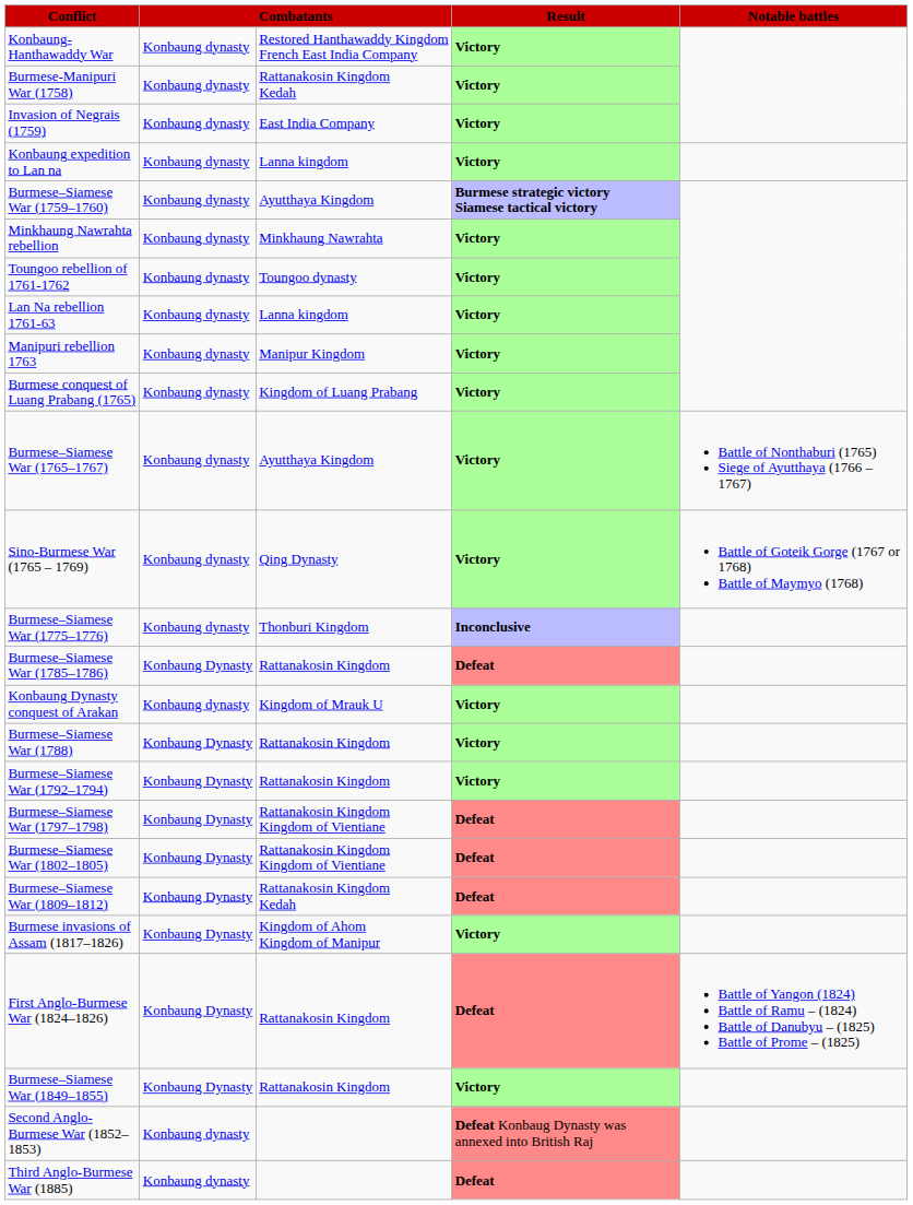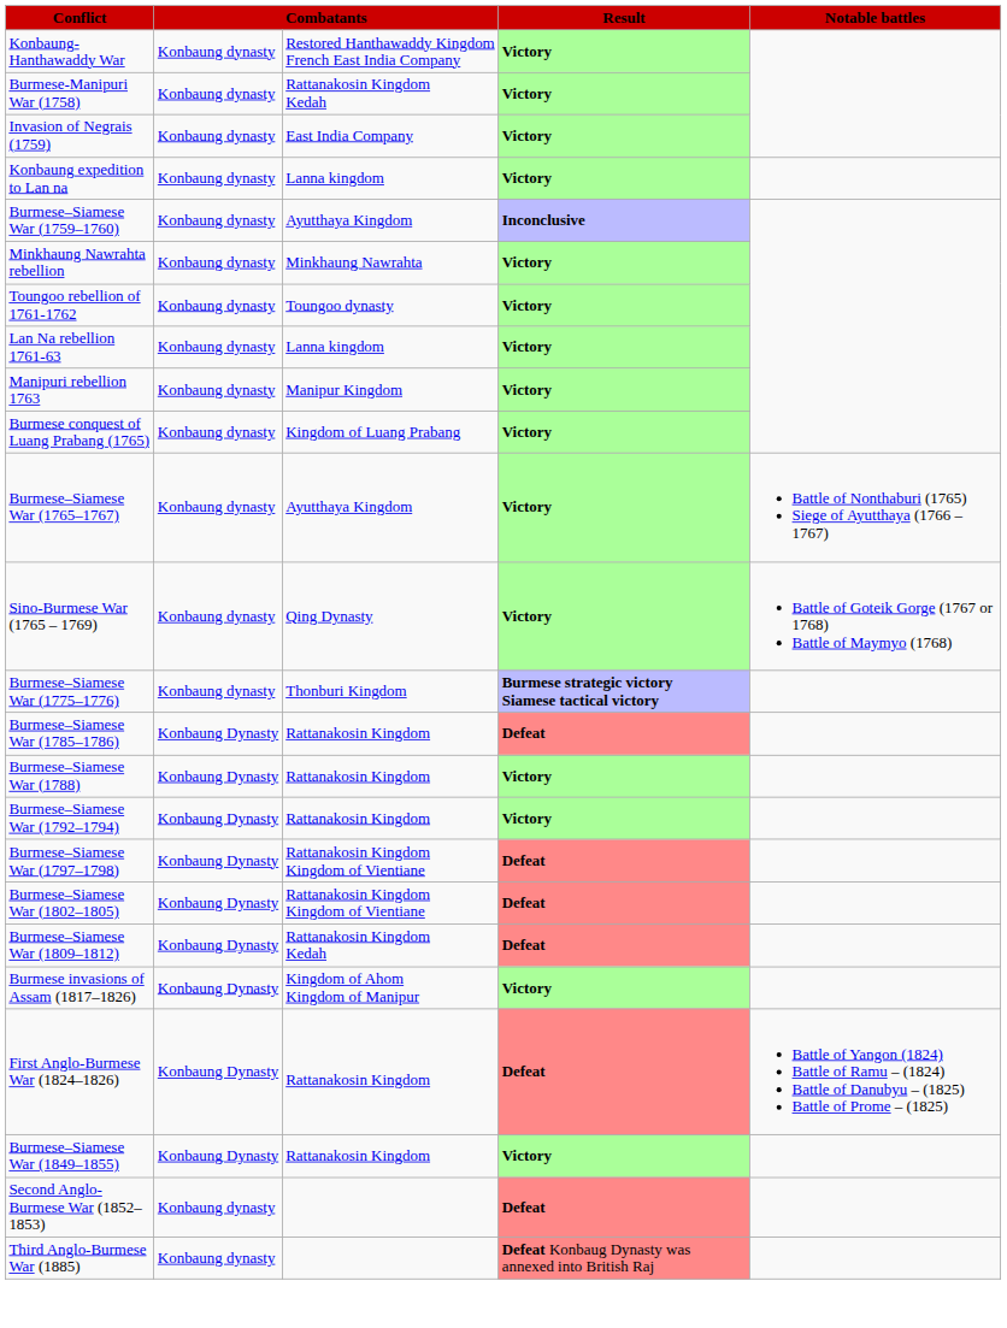Burmese–Siamese War (1759–1760) | Result: Burmese strategic victory Siamese tactical victory -> Inconclusive
Burmese–Siamese War (1775–1776) | Result: Inconclusive -> Burmese strategic victory Siamese tactical victory
- row: Konbaung Dynasty conquest of Arakan | Konbaung dynasty | Kingdom of Mrauk U | Victory
Second Anglo-Burmese War (1852–1853) | Result: Defeat Konbaug Dynasty was annexed into British Raj -> Defeat
Third Anglo-Burmese War (1885) | Result: Defeat -> Defeat Konbaug Dynasty was annexed into British Raj
